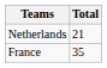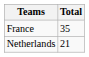rows swapped: France <-> Netherlands
